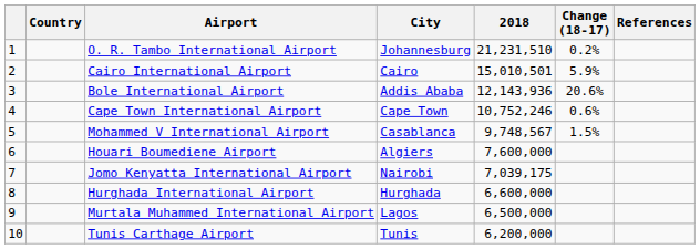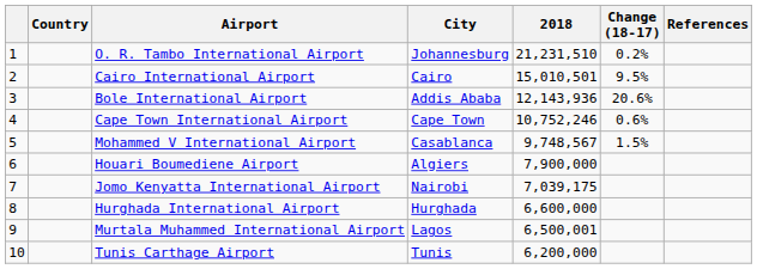Cairo International Airport | Change (18-17): 5.9% -> 9.5%
Houari Boumediene Airport | 2018: 7,600,000 -> 7,900,000
Murtala Muhammed International Airport | 2018: 6,500,000 -> 6,500,001
